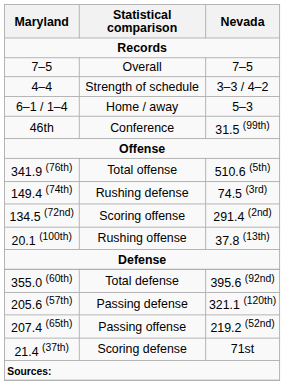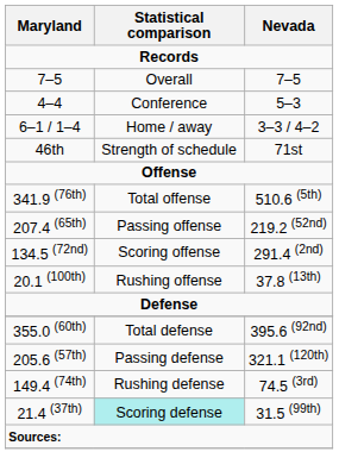4–4 | Statistical comparison: Strength of schedule -> Conference
4–4 | Nevada: 3–3 / 4–2 -> 5–3
6–1 / 1–4 | Nevada: 5–3 -> 3–3 / 4–2
46th | Statistical comparison: Conference -> Strength of schedule
46th | Nevada: 31.5 (99th) -> 71st
rows swapped: 207.4 (65th) <-> 149.4 (74th)
21.4 (37th) | Statistical comparison: no background -> paleturquoise background
21.4 (37th) | Nevada: 71st -> 31.5 (99th)
